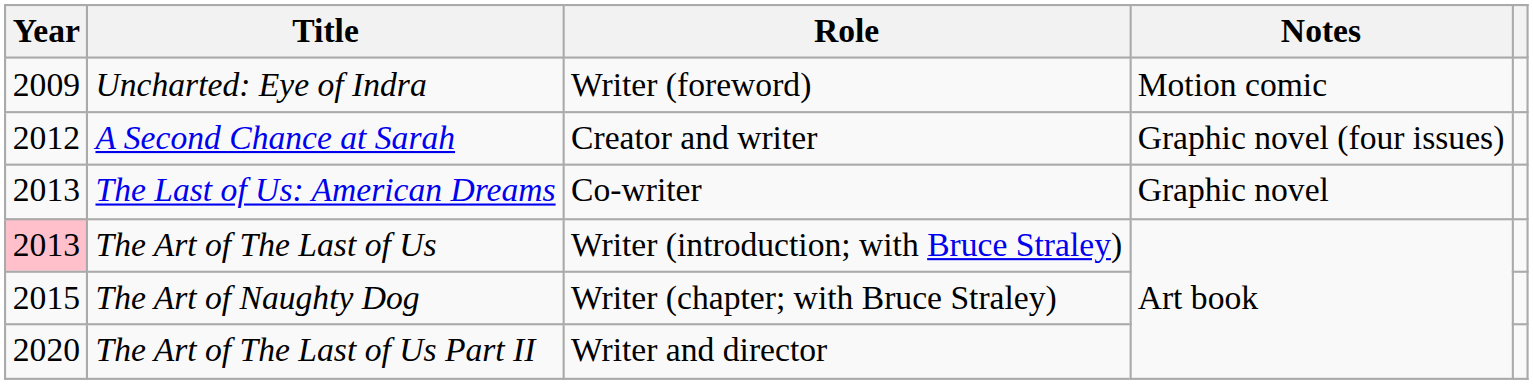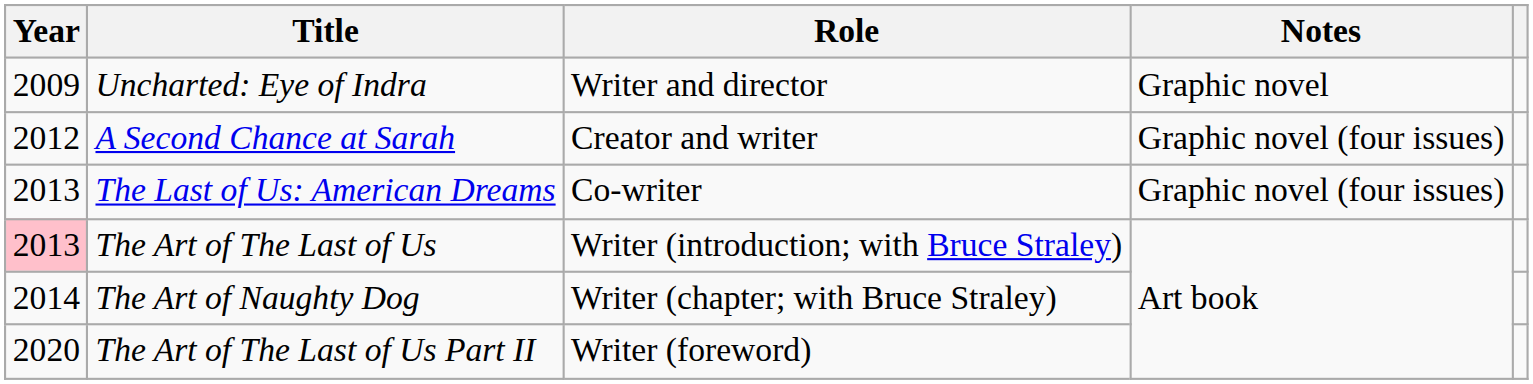Uncharted: Eye of Indra | Role: Writer (foreword) -> Writer and director
Uncharted: Eye of Indra | Notes: Motion comic -> Graphic novel
The Last of Us: American Dreams | Notes: Graphic novel -> Graphic novel (four issues)
The Art of Naughty Dog | Year: 2015 -> 2014
The Art of The Last of Us Part II | Role: Writer and director -> Writer (foreword)
